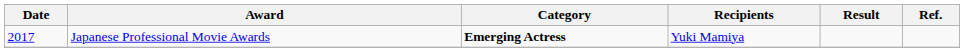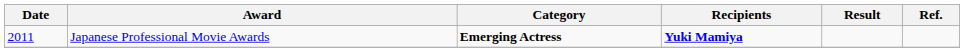Japanese Professional Movie Awards | Date: 2017 -> 2011
Japanese Professional Movie Awards | Recipients: normal -> bold
